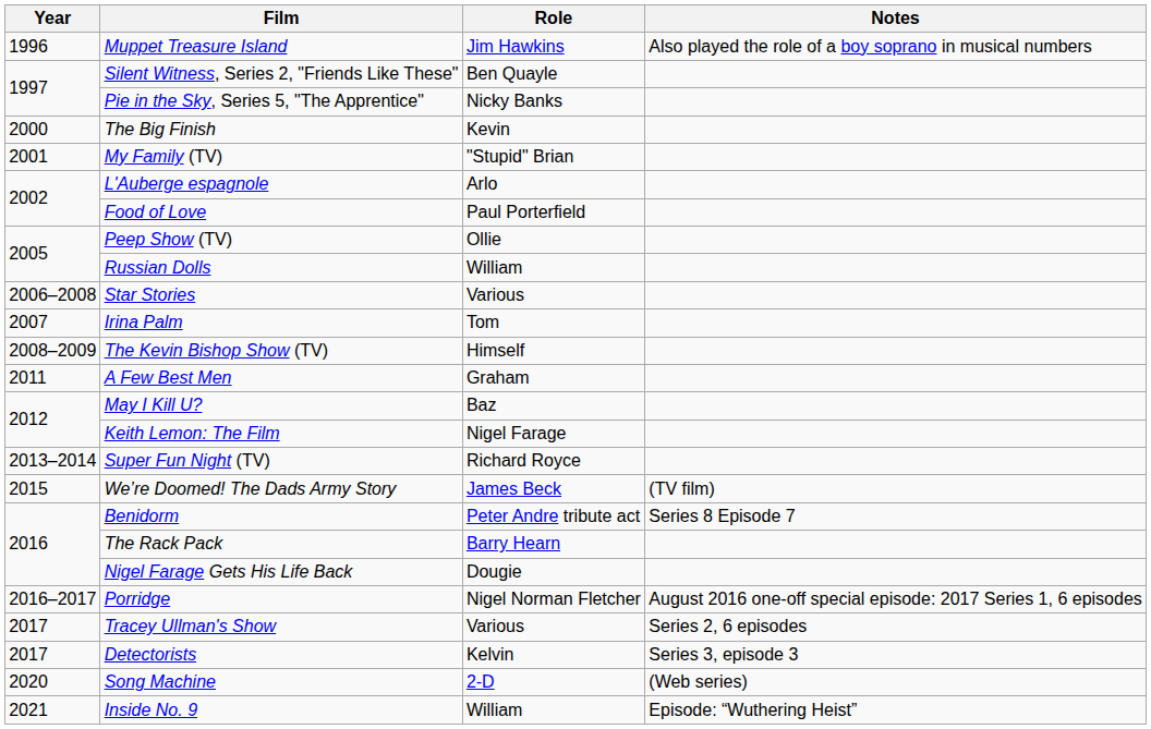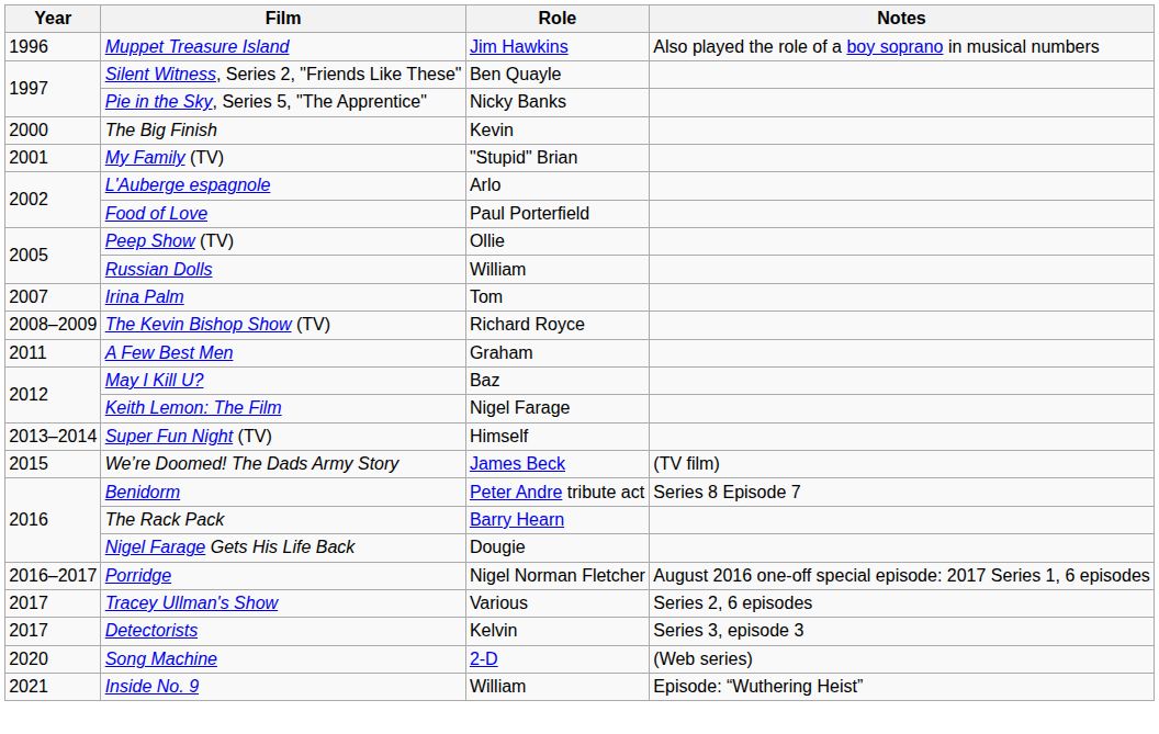- row: 2006–2008 | Star Stories | Various
The Kevin Bishop Show (TV) | Role: Himself -> Richard Royce
Super Fun Night (TV) | Role: Richard Royce -> Himself
